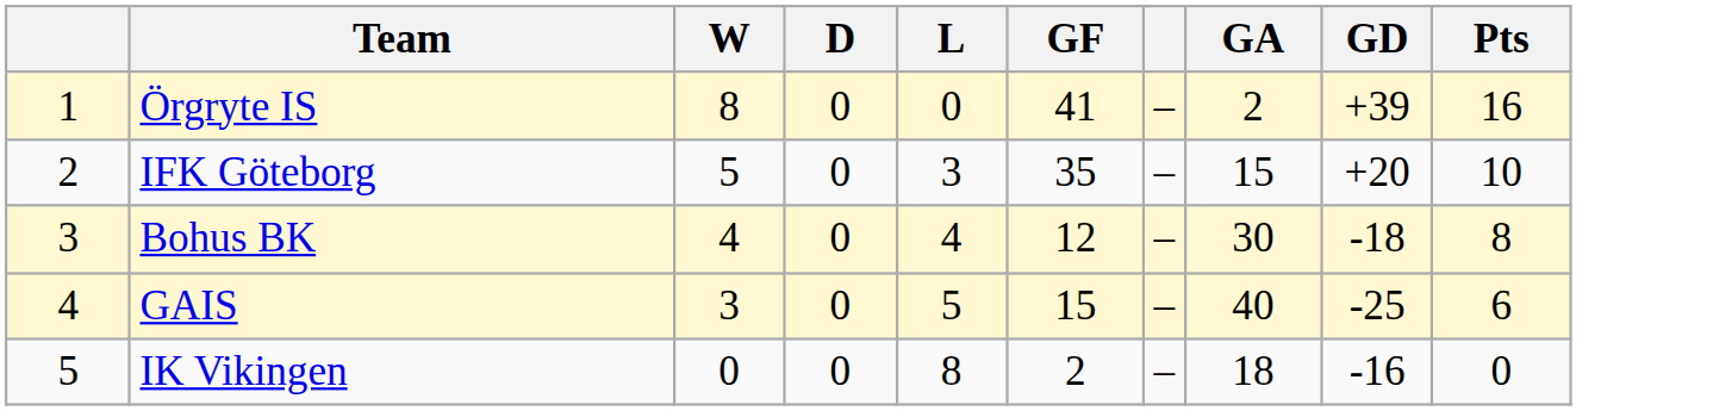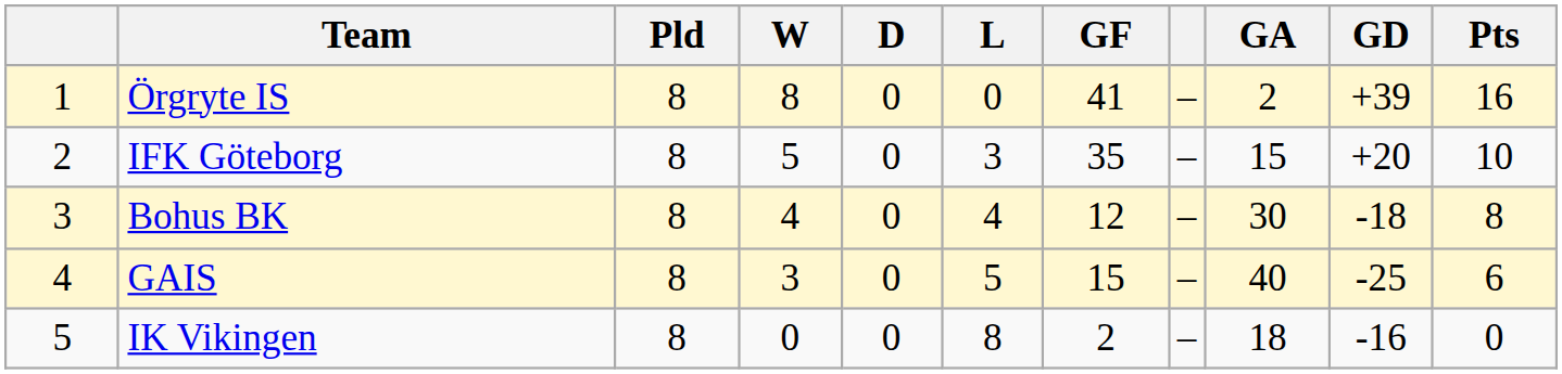+ column: Pld | 8 | 8 | 8 | 8 | 8
